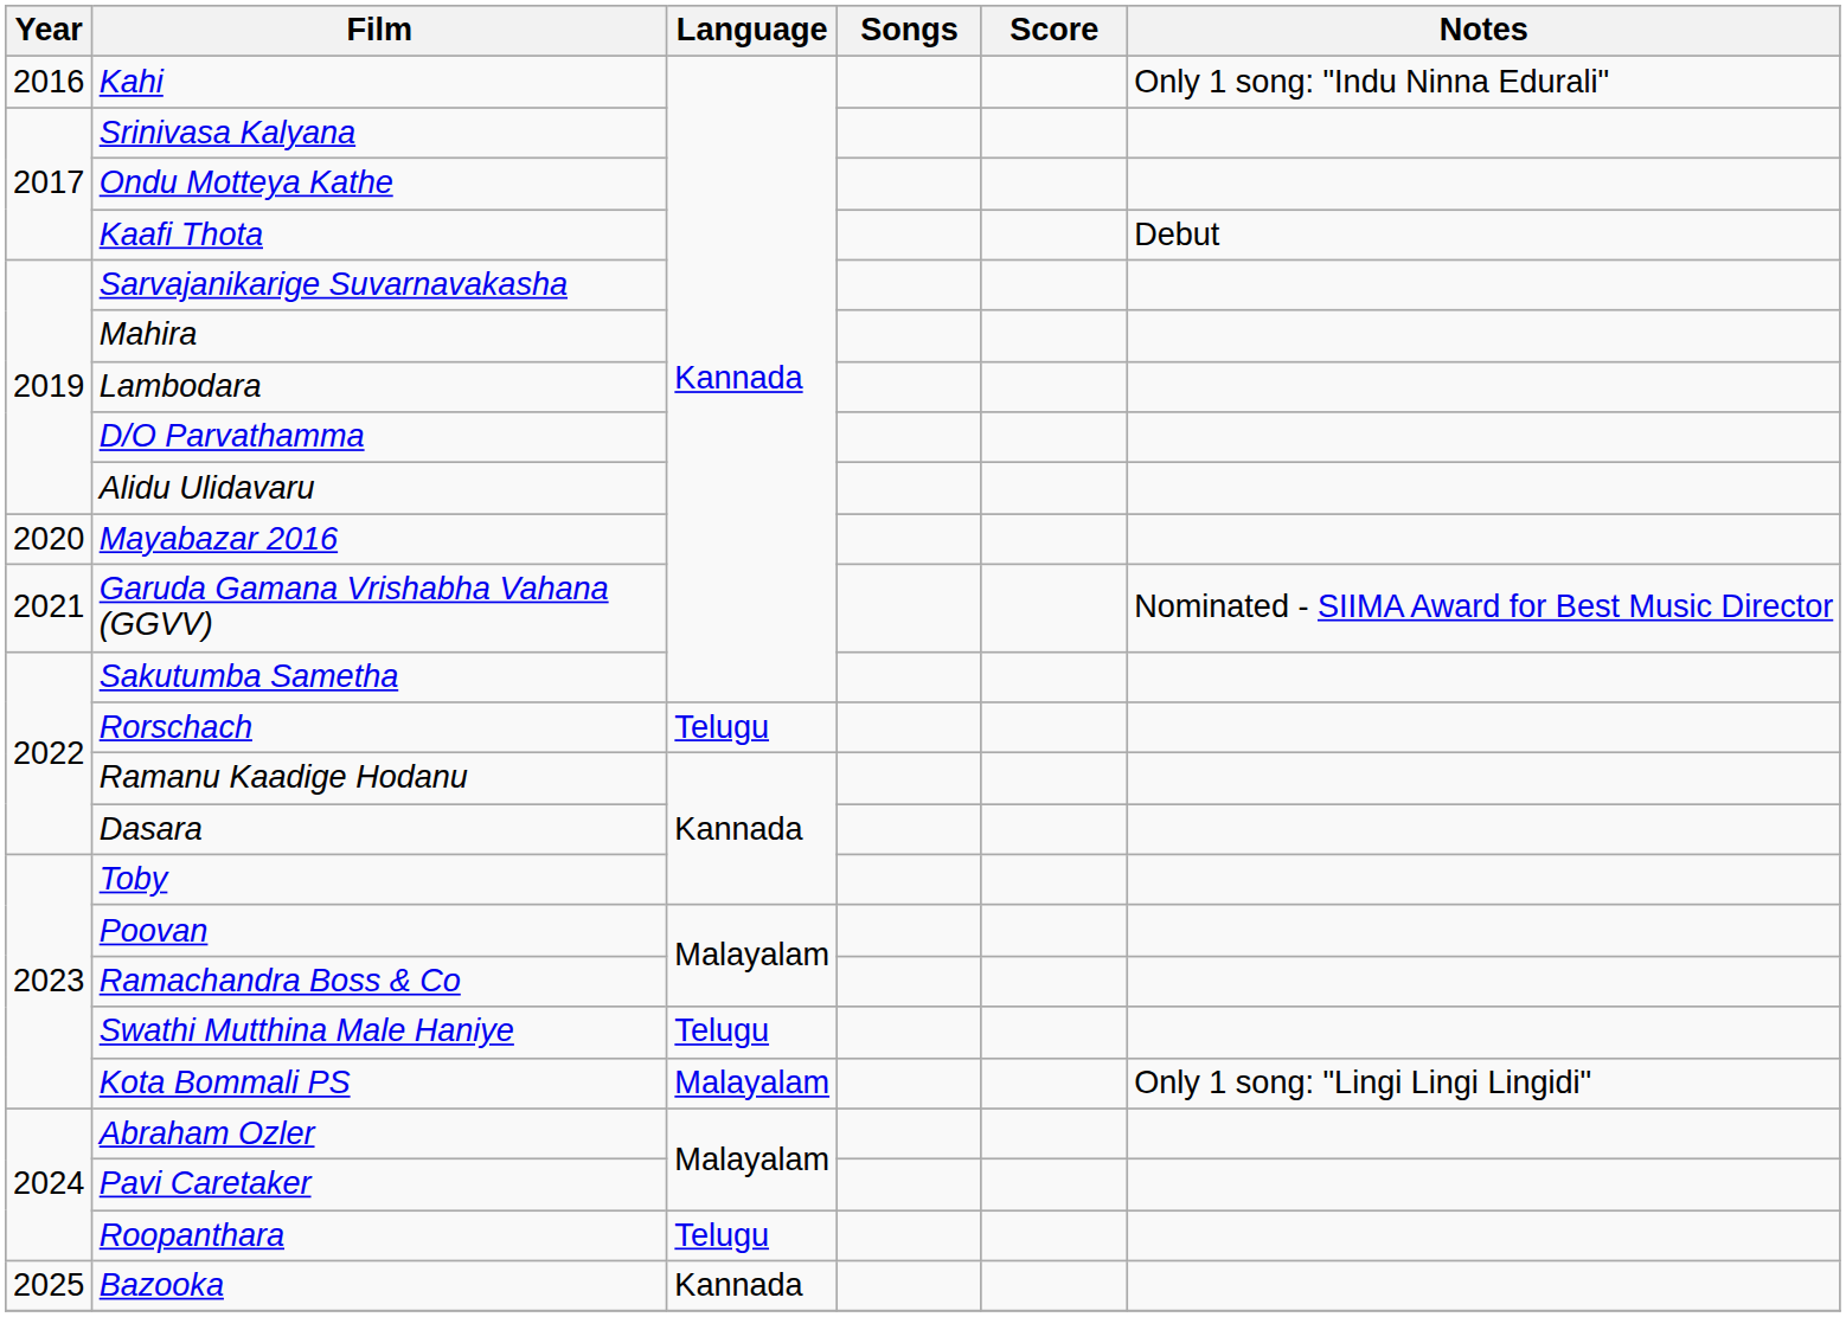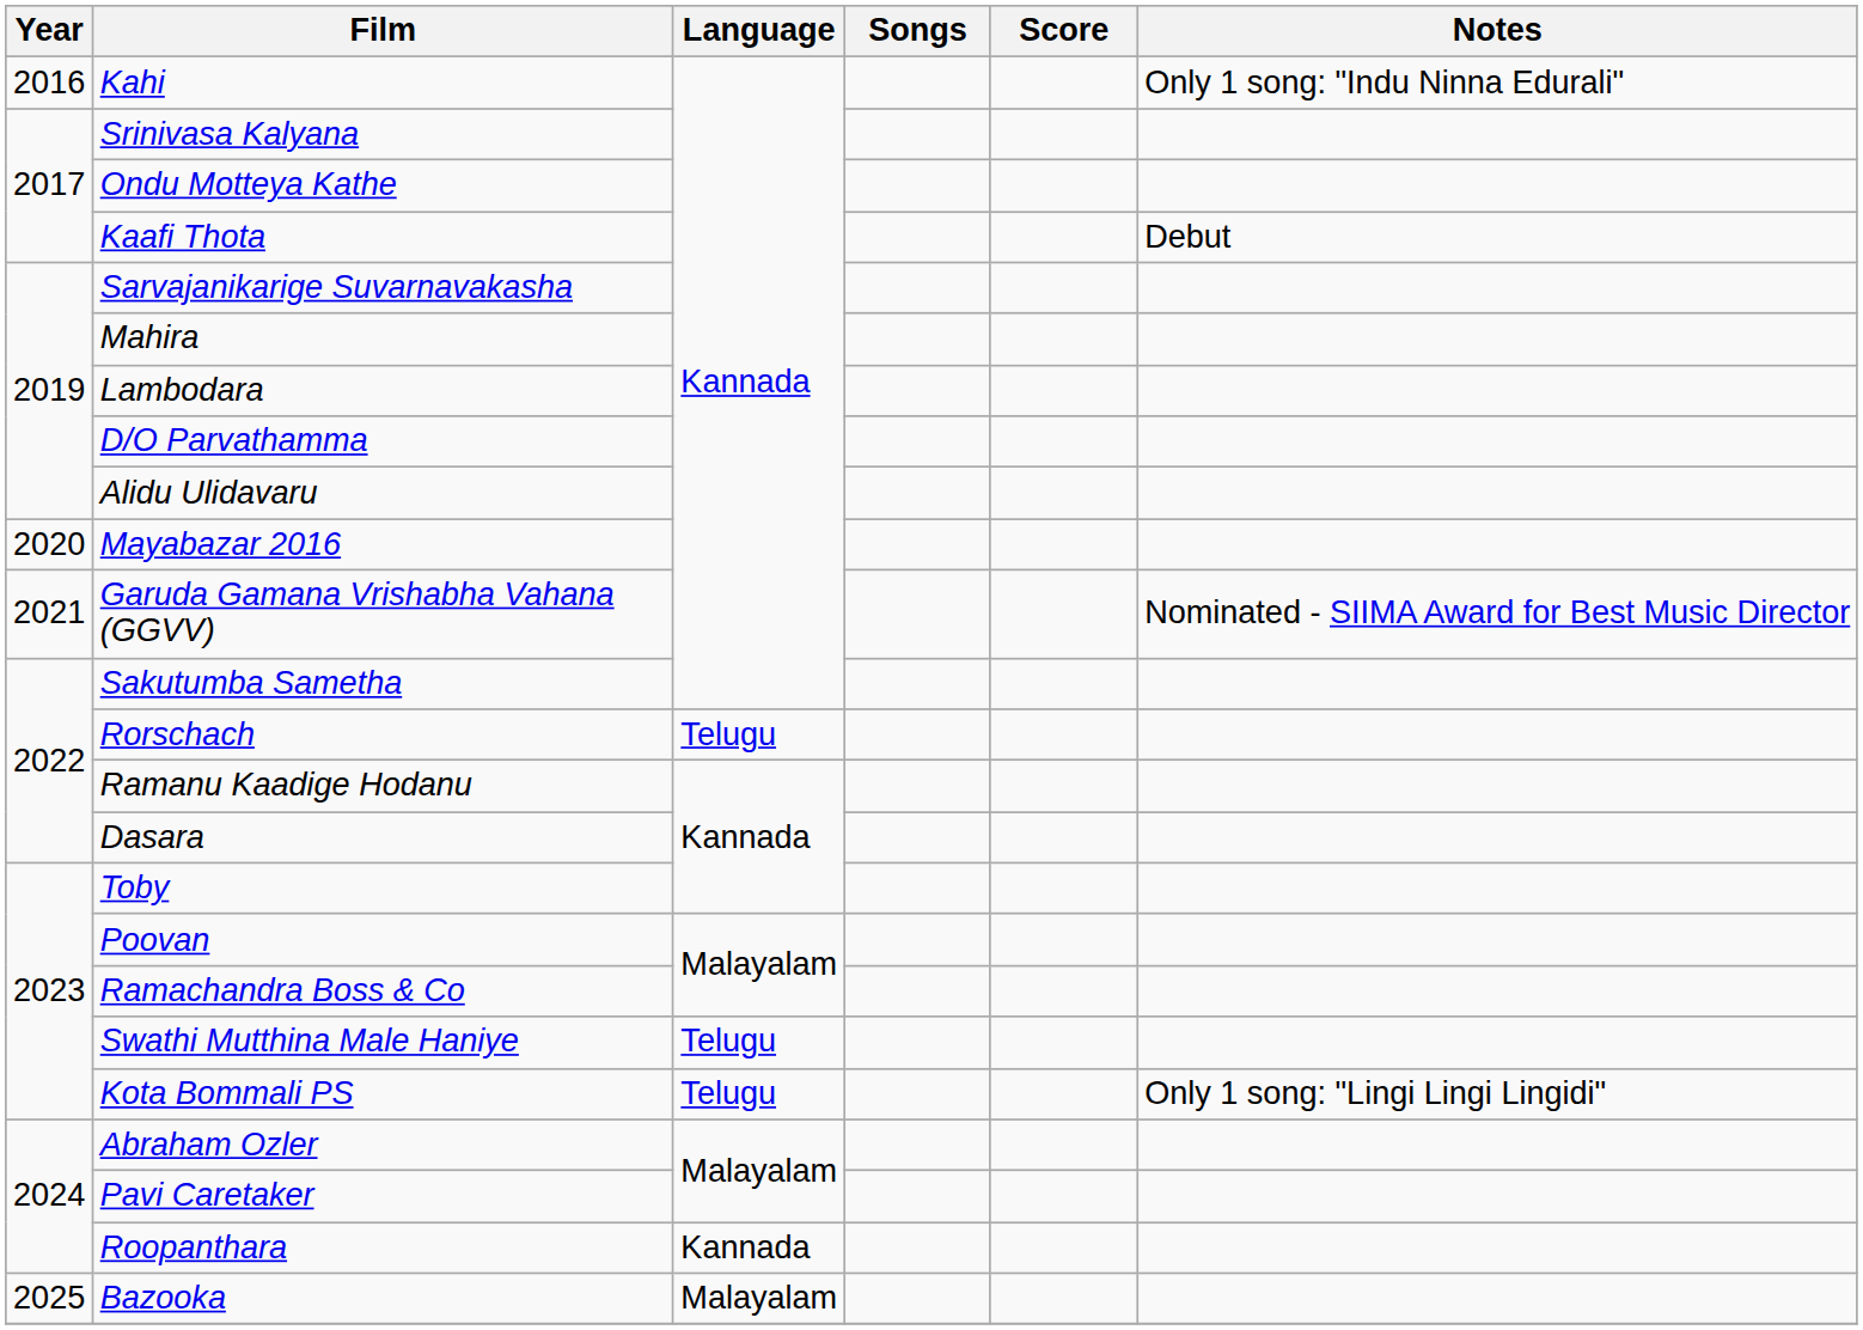Kota Bommali PS | Language: Malayalam -> Telugu
Roopanthara | Language: Telugu -> Kannada
Bazooka | Language: Kannada -> Malayalam
